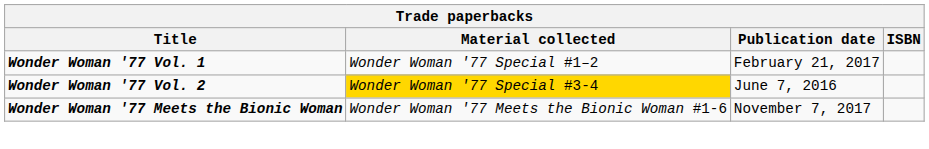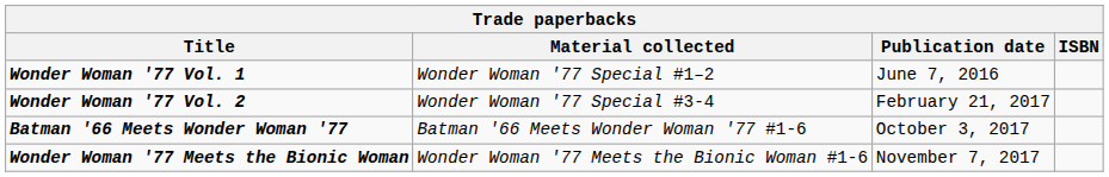Wonder Woman '77 Vol. 1 | Publication date: February 21, 2017 -> June 7, 2016
Wonder Woman '77 Vol. 2 | Material collected: gold background -> no background
Wonder Woman '77 Vol. 2 | Publication date: June 7, 2016 -> February 21, 2017
+ row: Batman '66 Meets Wonder Woman '77 | Batman '66 Meets Wonder Woman '77 #1-6 | October 3, 2017
